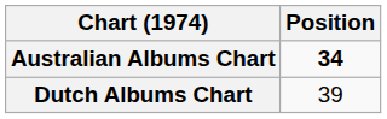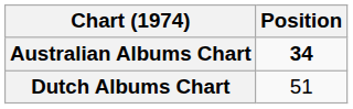Dutch Albums Chart | Position: 39 -> 51
